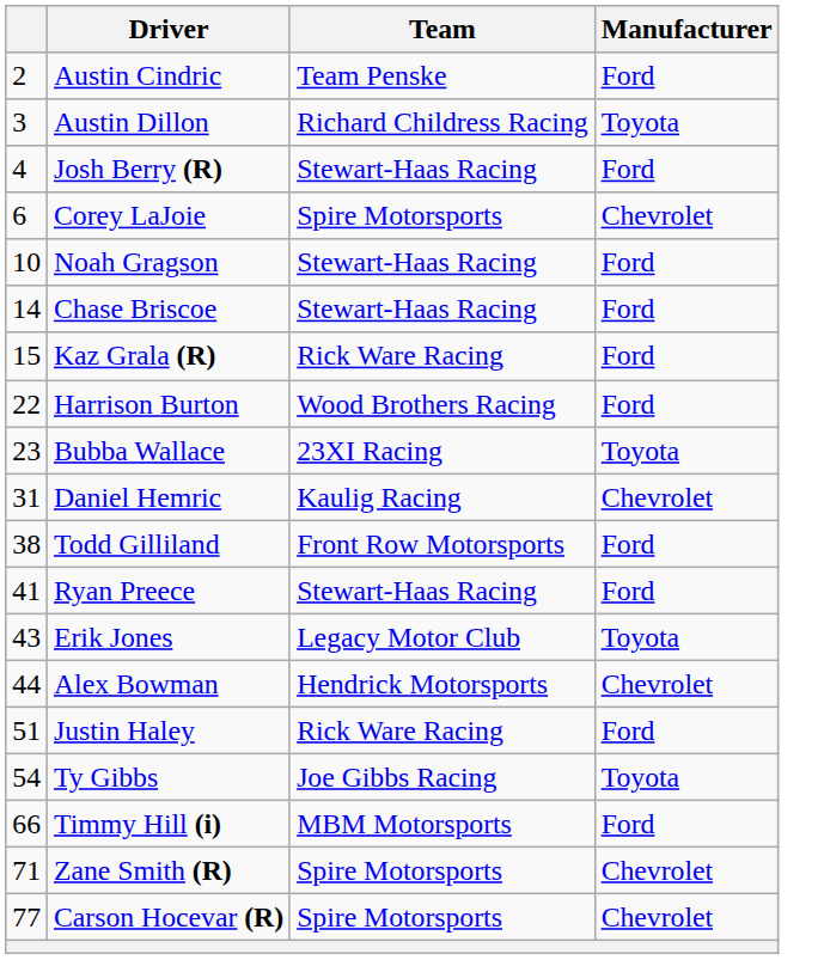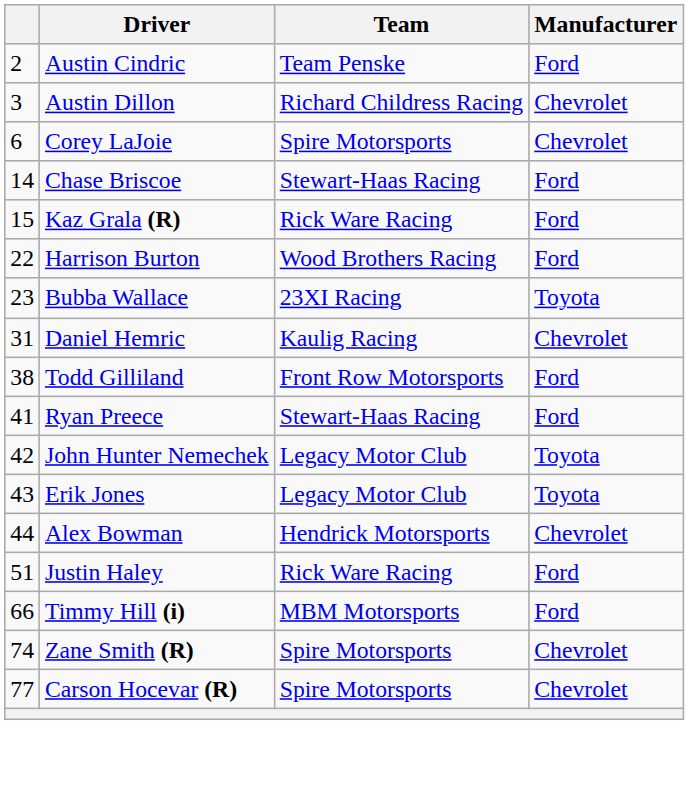Austin Dillon | Manufacturer: Toyota -> Chevrolet
- row: 4 | Josh Berry (R) | Stewart-Haas Racing | Ford
- row: 10 | Noah Gragson | Stewart-Haas Racing | Ford
+ row: 42 | John Hunter Nemechek | Legacy Motor Club | Toyota
- row: 54 | Ty Gibbs | Joe Gibbs Racing | Toyota
Zane Smith (R) | column 1: 71 -> 74
